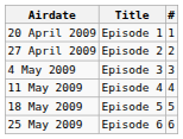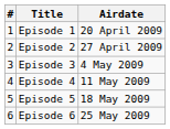columns swapped: # <-> Airdate
